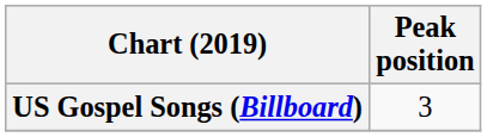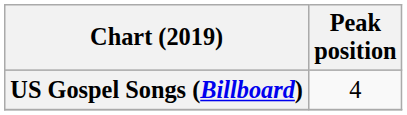US Gospel Songs (Billboard) | Peak position: 3 -> 4
